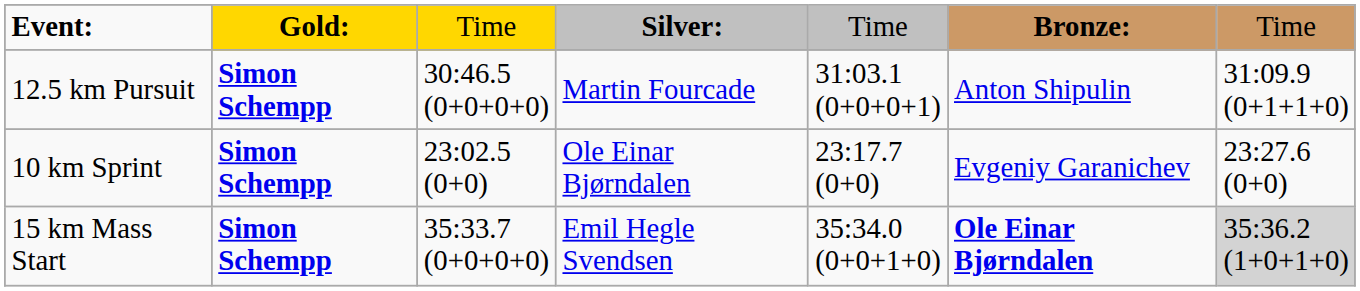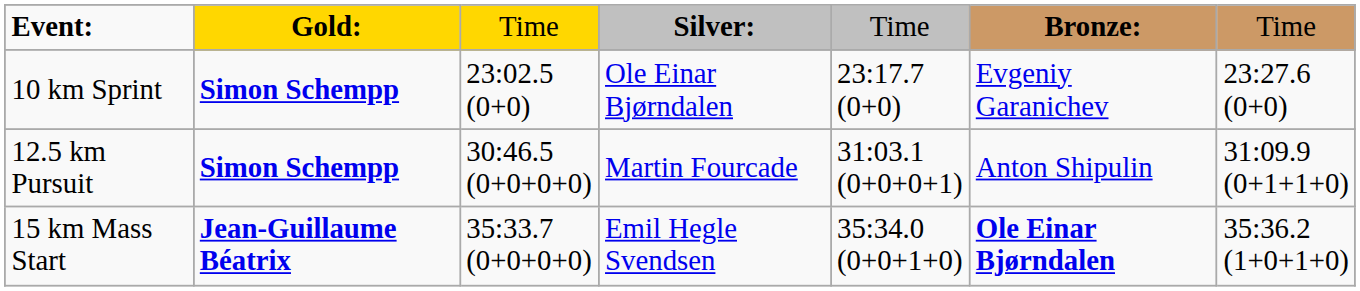rows swapped: 10 km Sprint <-> 12.5 km Pursuit
15 km Mass Start | column 2: Simon Schempp -> Jean-Guillaume Béatrix
15 km Mass Start | column 7: lightgrey background -> no background
